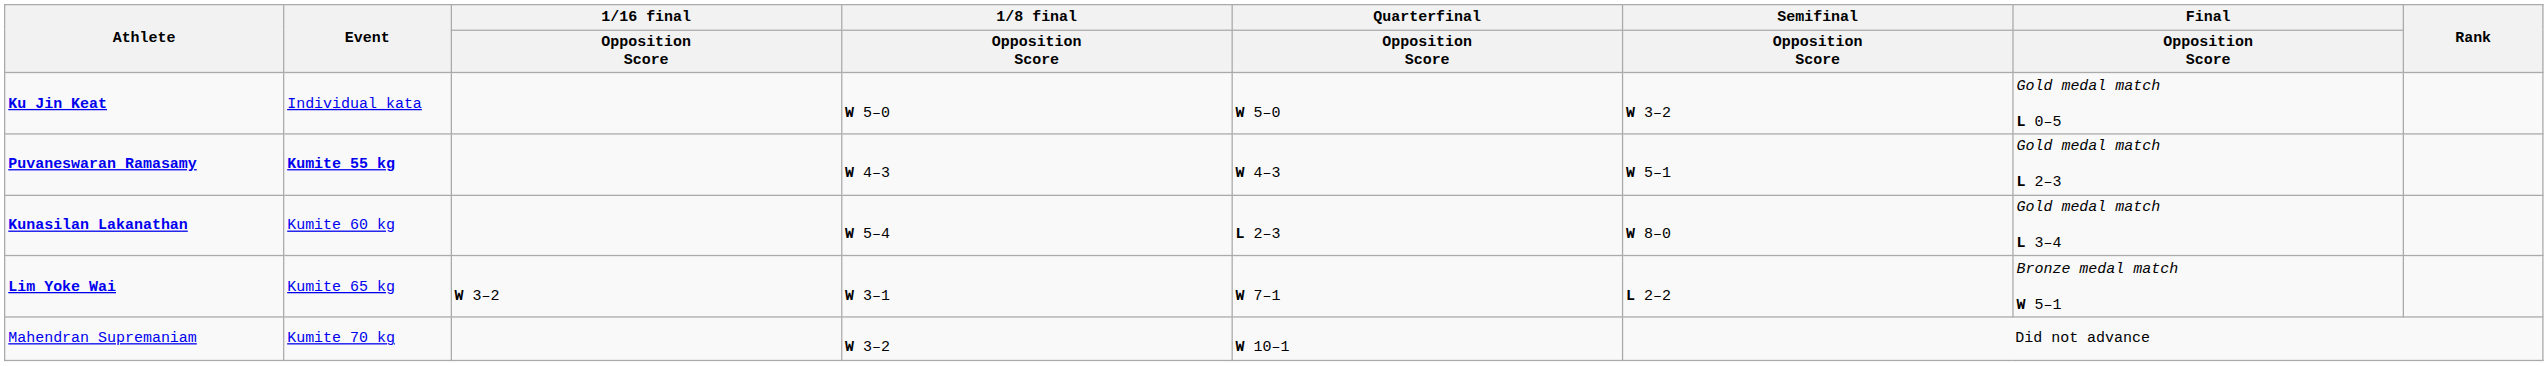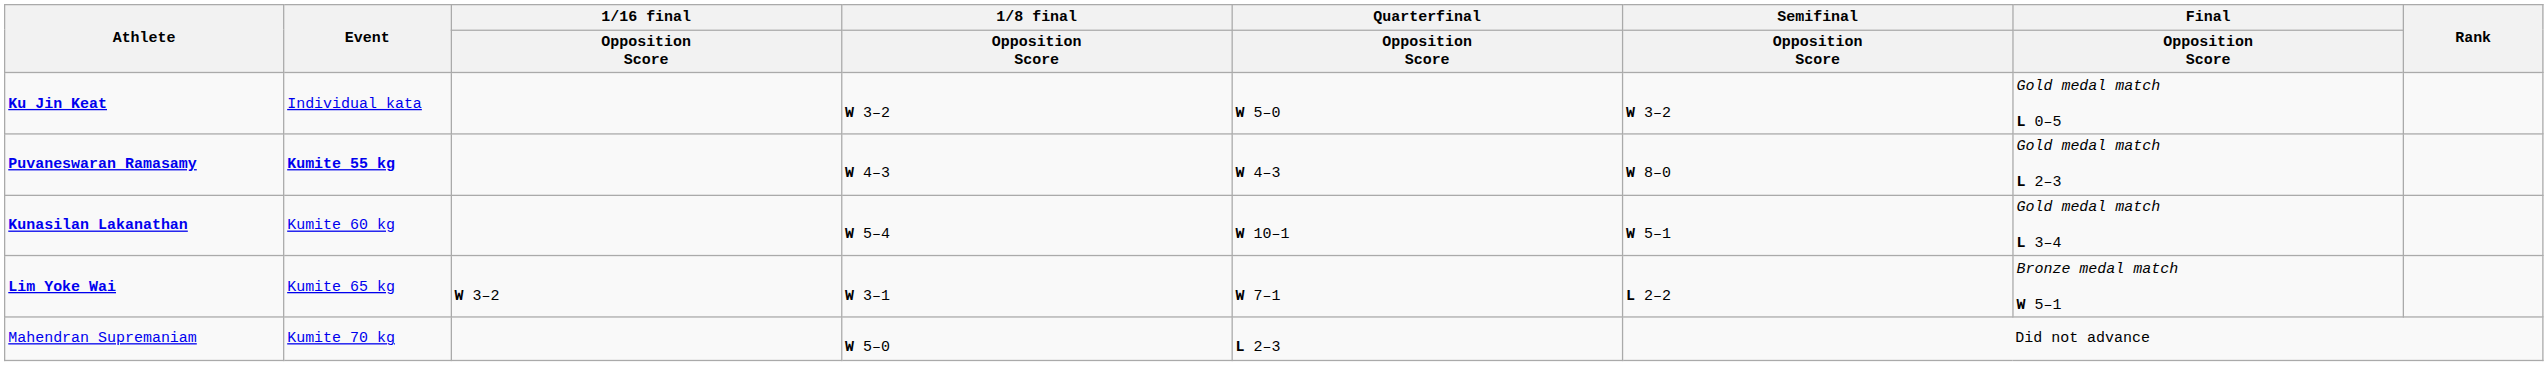Ku Jin Keat | 1/8 final / Opposition Score: W 5–0 -> W 3–2
Puvaneswaran Ramasamy | Semifinal / Opposition Score: W 5–1 -> W 8–0
Kunasilan Lakanathan | Quarterfinal / Opposition Score: L 2–3 -> W 10–1
Kunasilan Lakanathan | Semifinal / Opposition Score: W 8–0 -> W 5–1
Mahendran Supremaniam | 1/8 final / Opposition Score: W 3–2 -> W 5–0
Mahendran Supremaniam | Quarterfinal / Opposition Score: W 10–1 -> L 2–3
